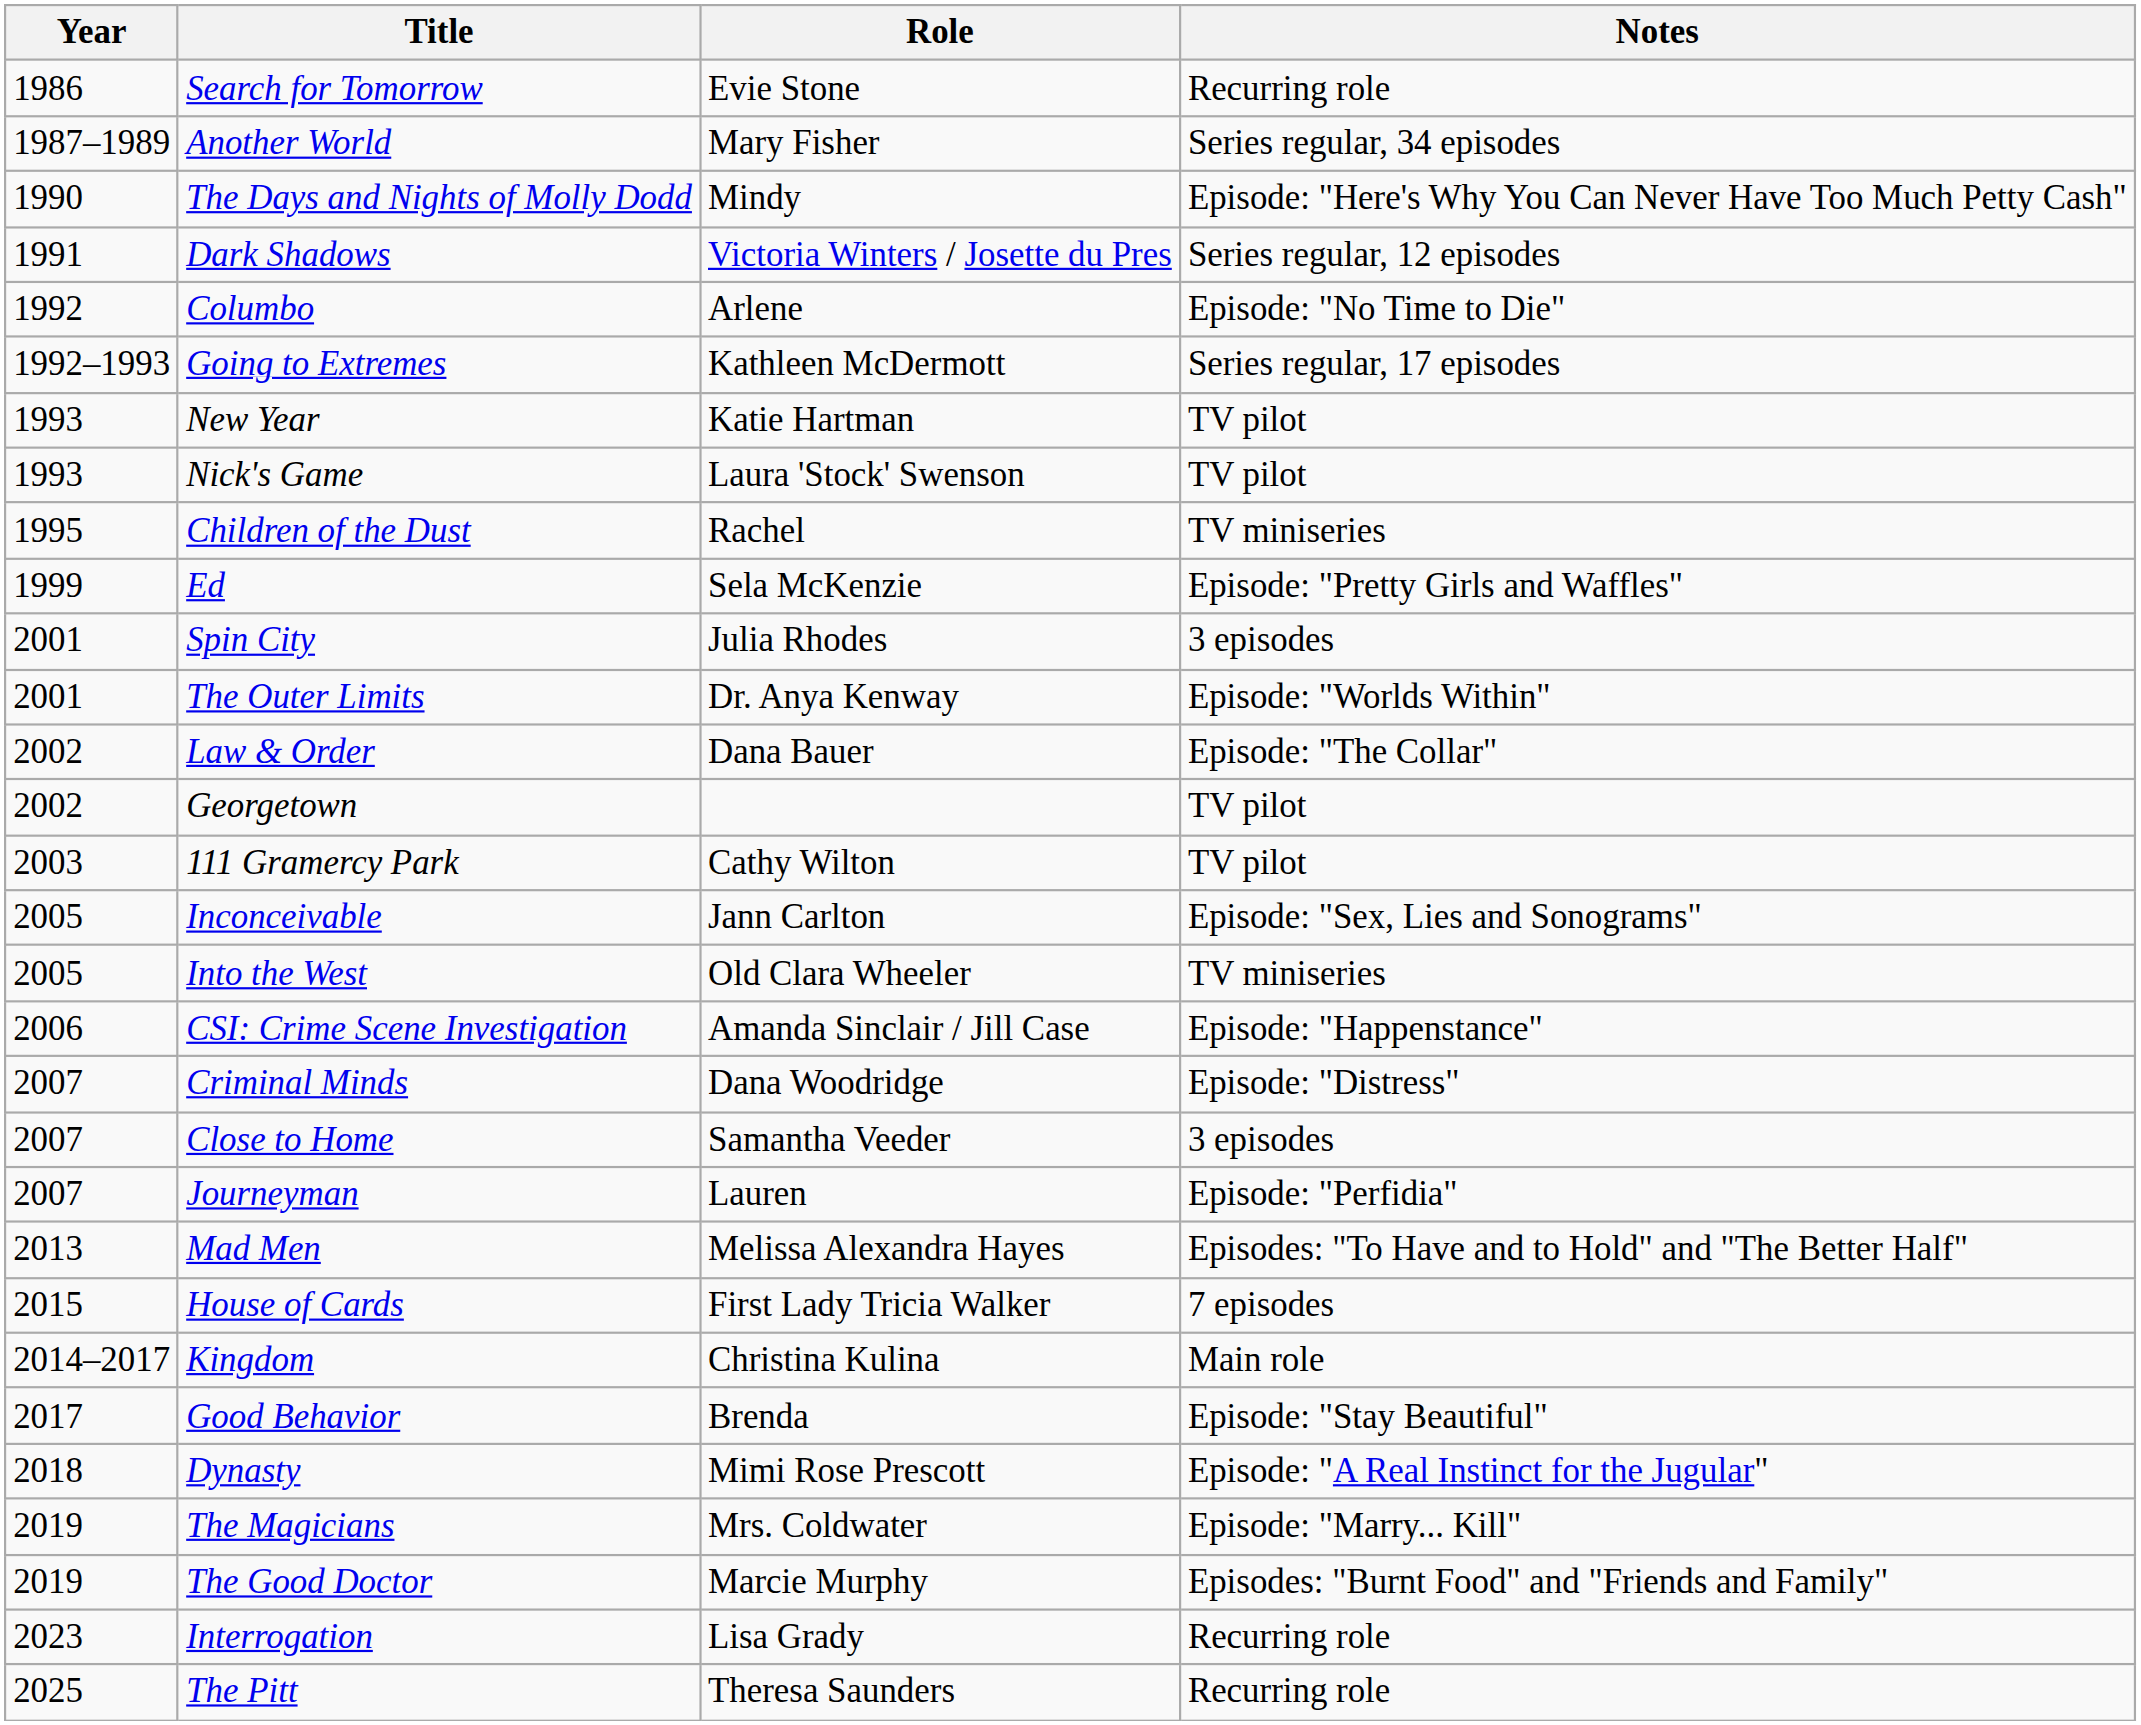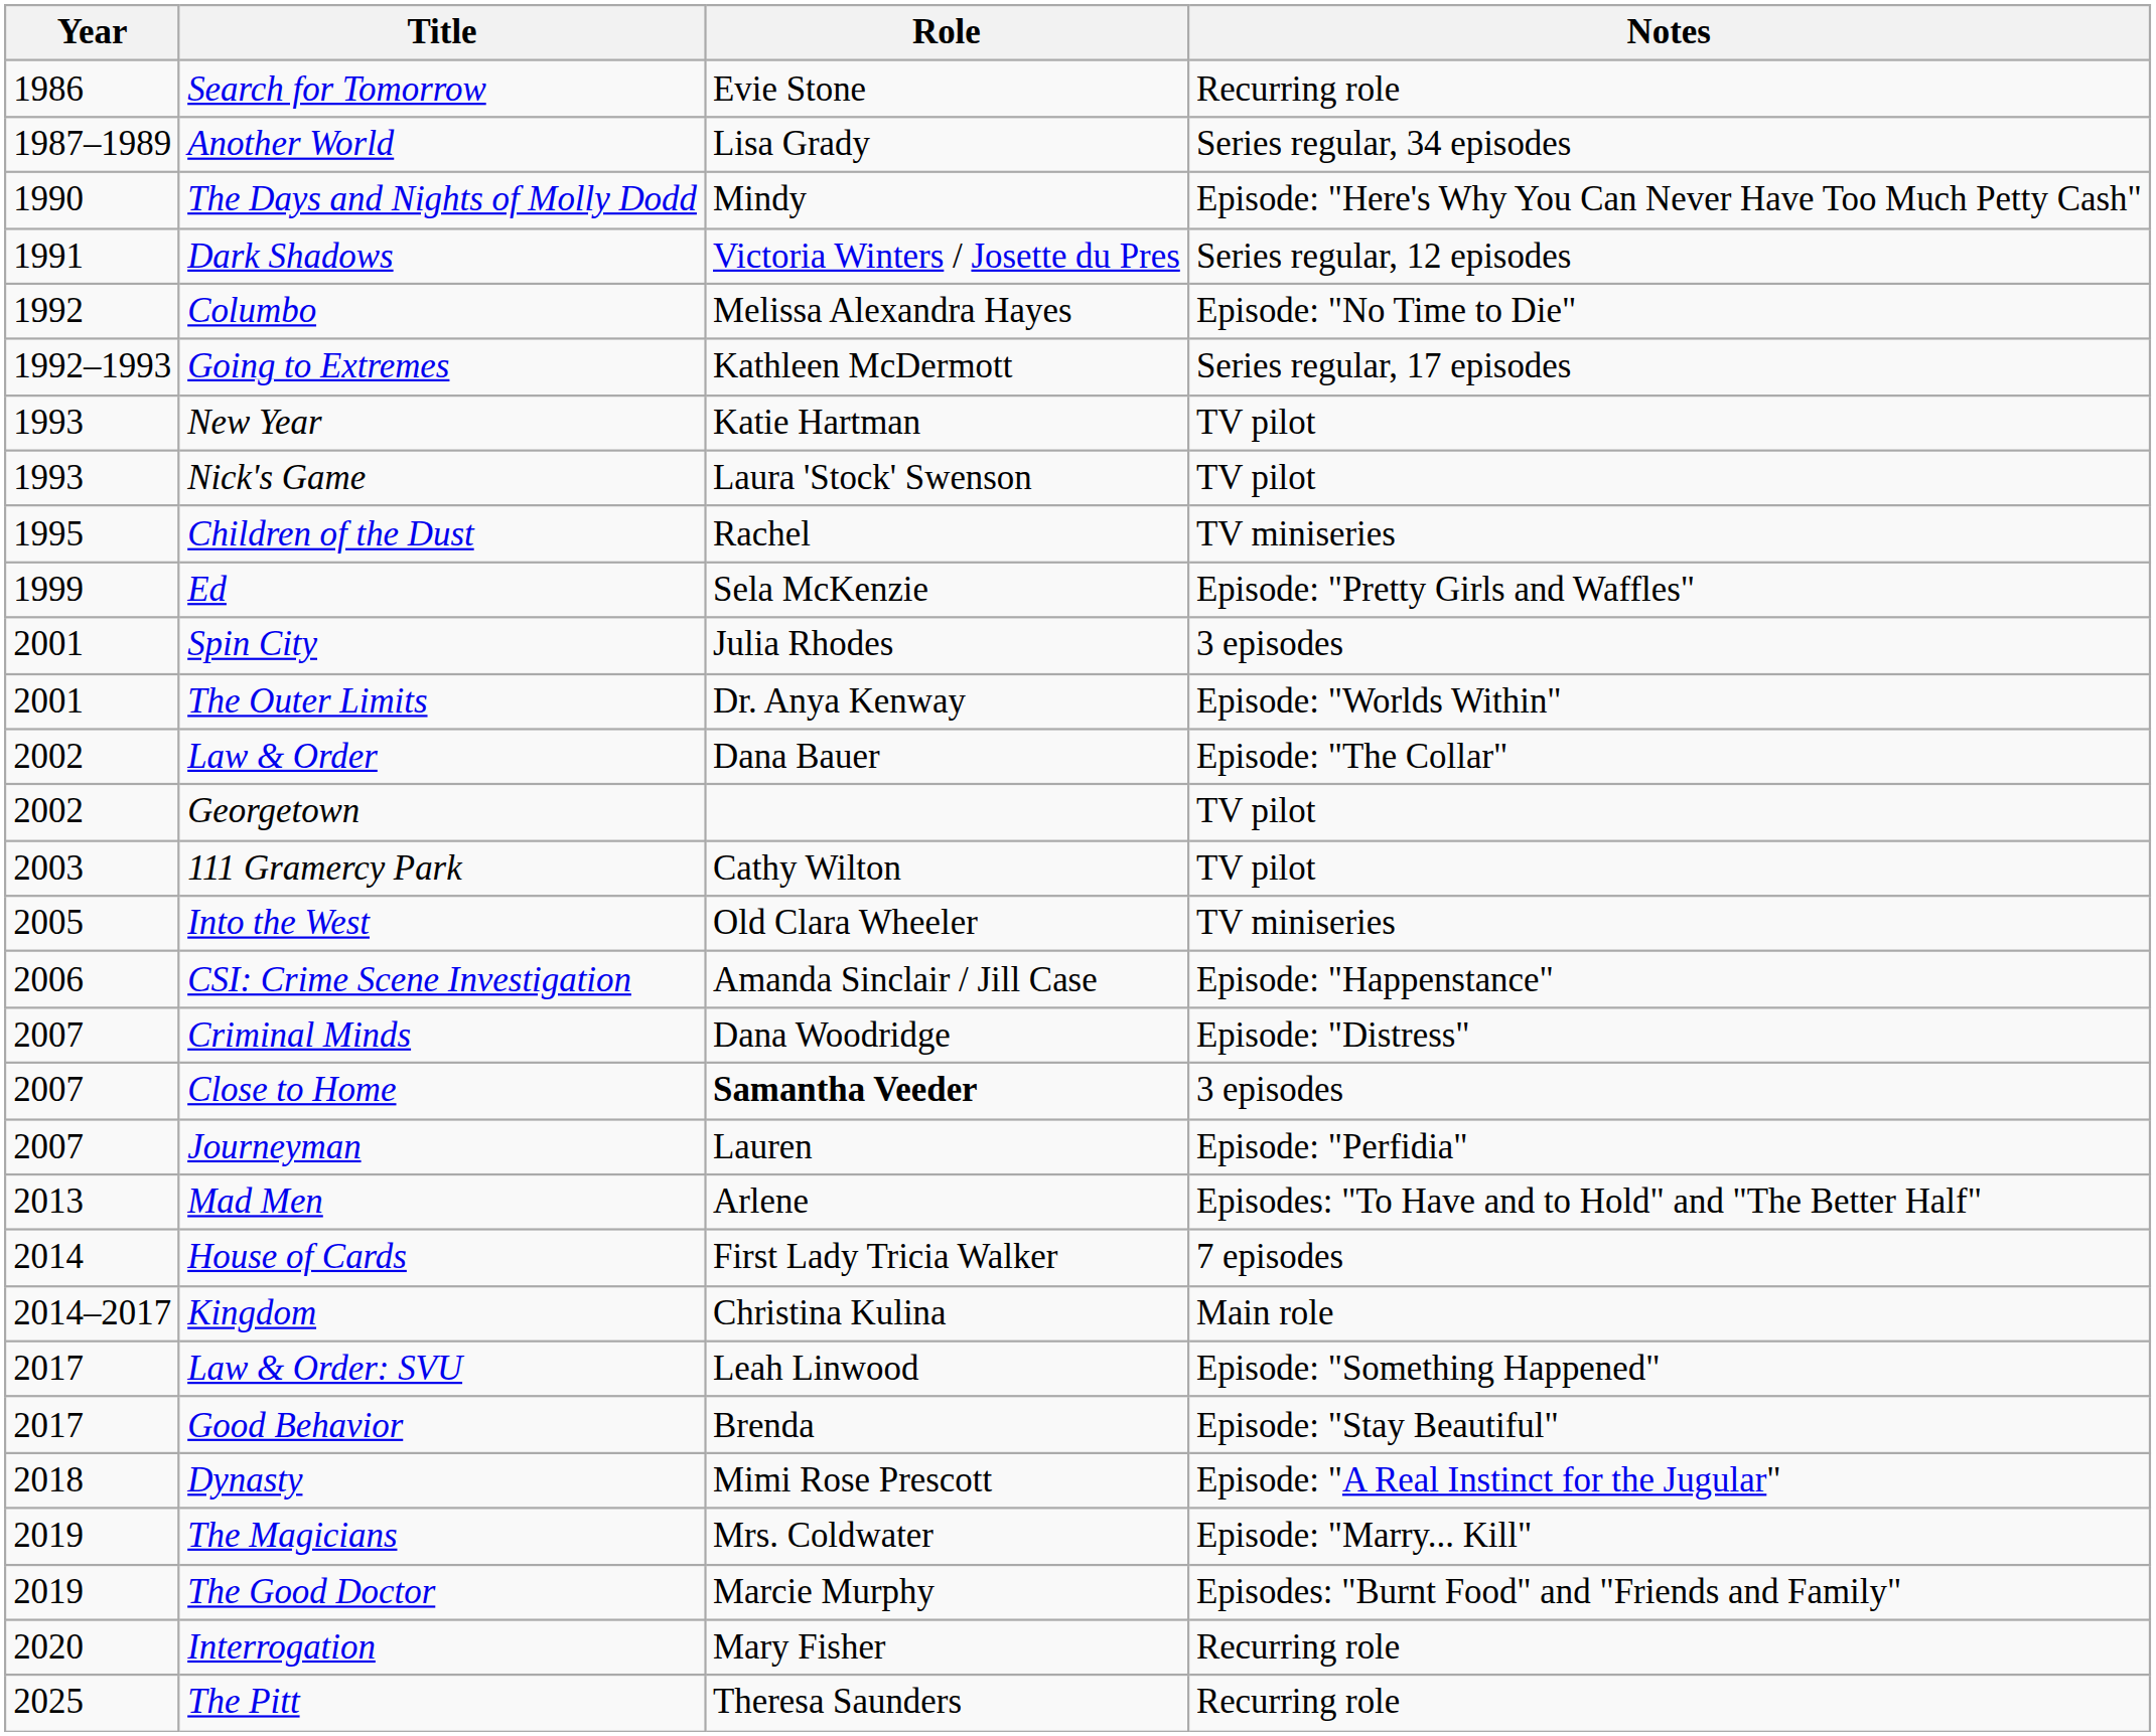Another World | Role: Mary Fisher -> Lisa Grady
Columbo | Role: Arlene -> Melissa Alexandra Hayes
- row: 2005 | Inconceivable | Jann Carlton | Episode: "Sex, Lies and Sonograms"
Close to Home | Role: normal -> bold
Mad Men | Role: Melissa Alexandra Hayes -> Arlene
House of Cards | Year: 2015 -> 2014
+ row: 2017 | Law & Order: SVU | Leah Linwood | Episode: "Something Happened"
Interrogation | Year: 2023 -> 2020
Interrogation | Role: Lisa Grady -> Mary Fisher
